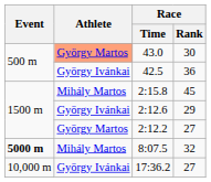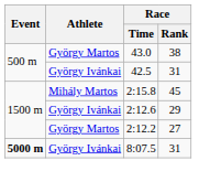43.0 | Athlete: lightsalmon background -> no background
43.0 | Race / Rank: 30 -> 38
42.5 | Race / Rank: 36 -> 31
8:07.5 | Athlete: Mihály Martos -> György Ivánkai
8:07.5 | Race / Rank: 32 -> 31
- row: 10,000 m | György Ivánkai | 17:36.2 | 27
